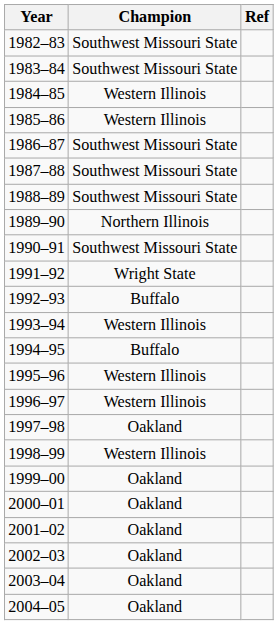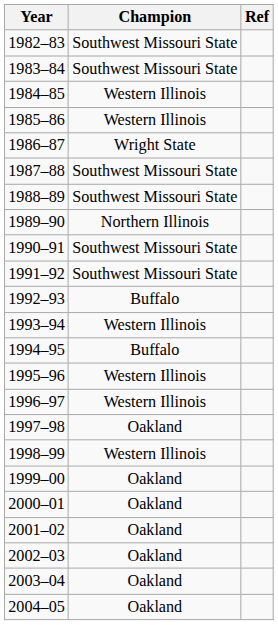1986–87 | Champion: Southwest Missouri State -> Wright State
1991–92 | Champion: Wright State -> Southwest Missouri State
